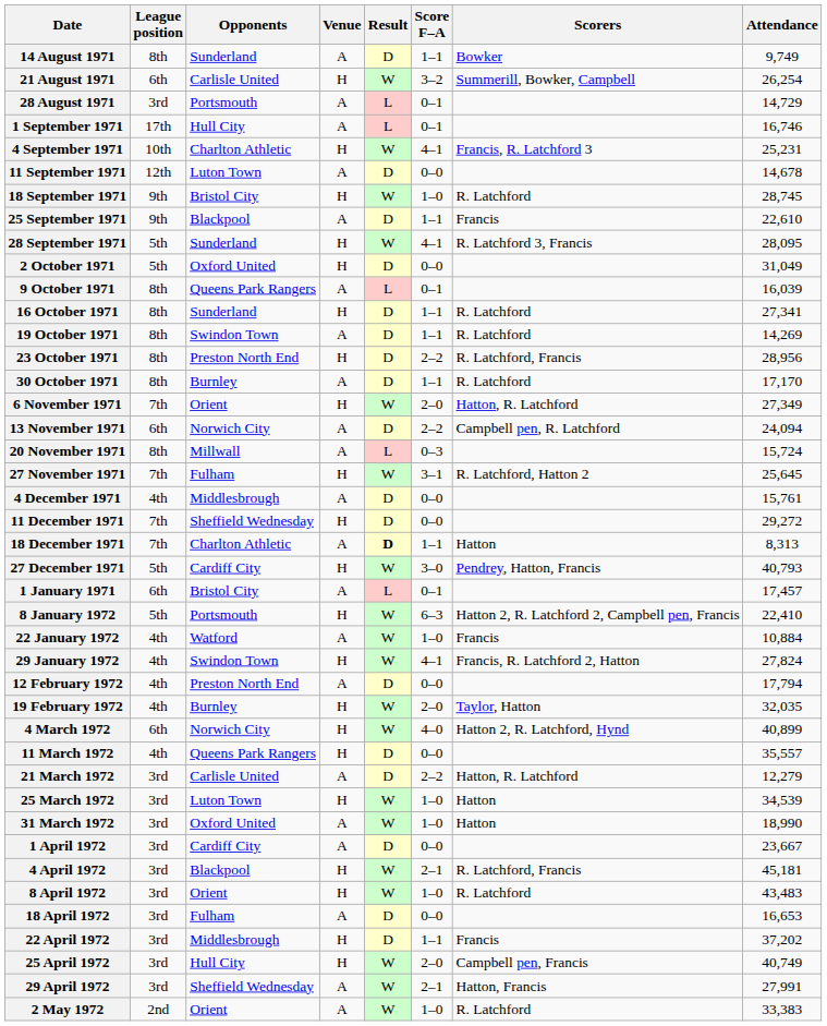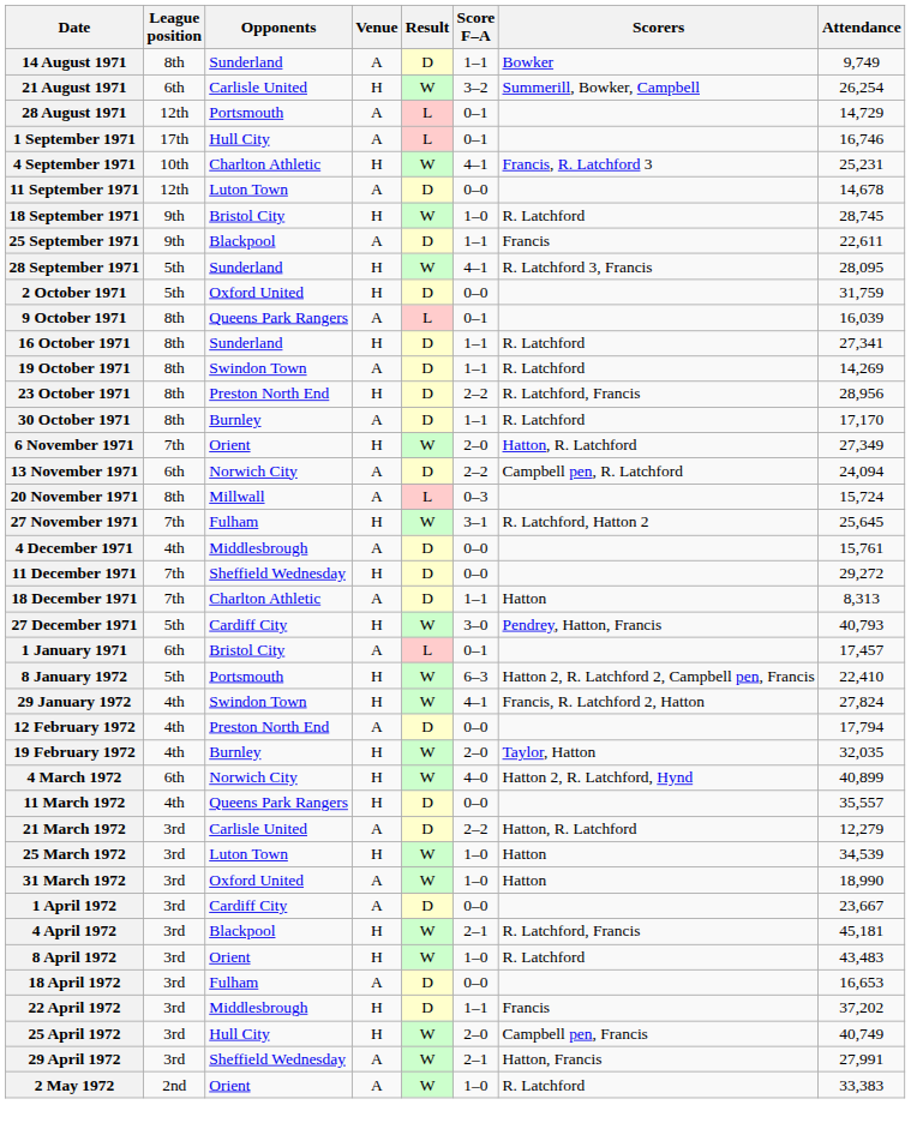28 August 1971 | League position: 3rd -> 12th
25 September 1971 | Attendance: 22,610 -> 22,611
2 October 1971 | Attendance: 31,049 -> 31,759
18 December 1971 | Result: bold -> normal
- row: 22 January 1972 | 4th | Watford | A | W | 1–0 | Francis | 10,884
